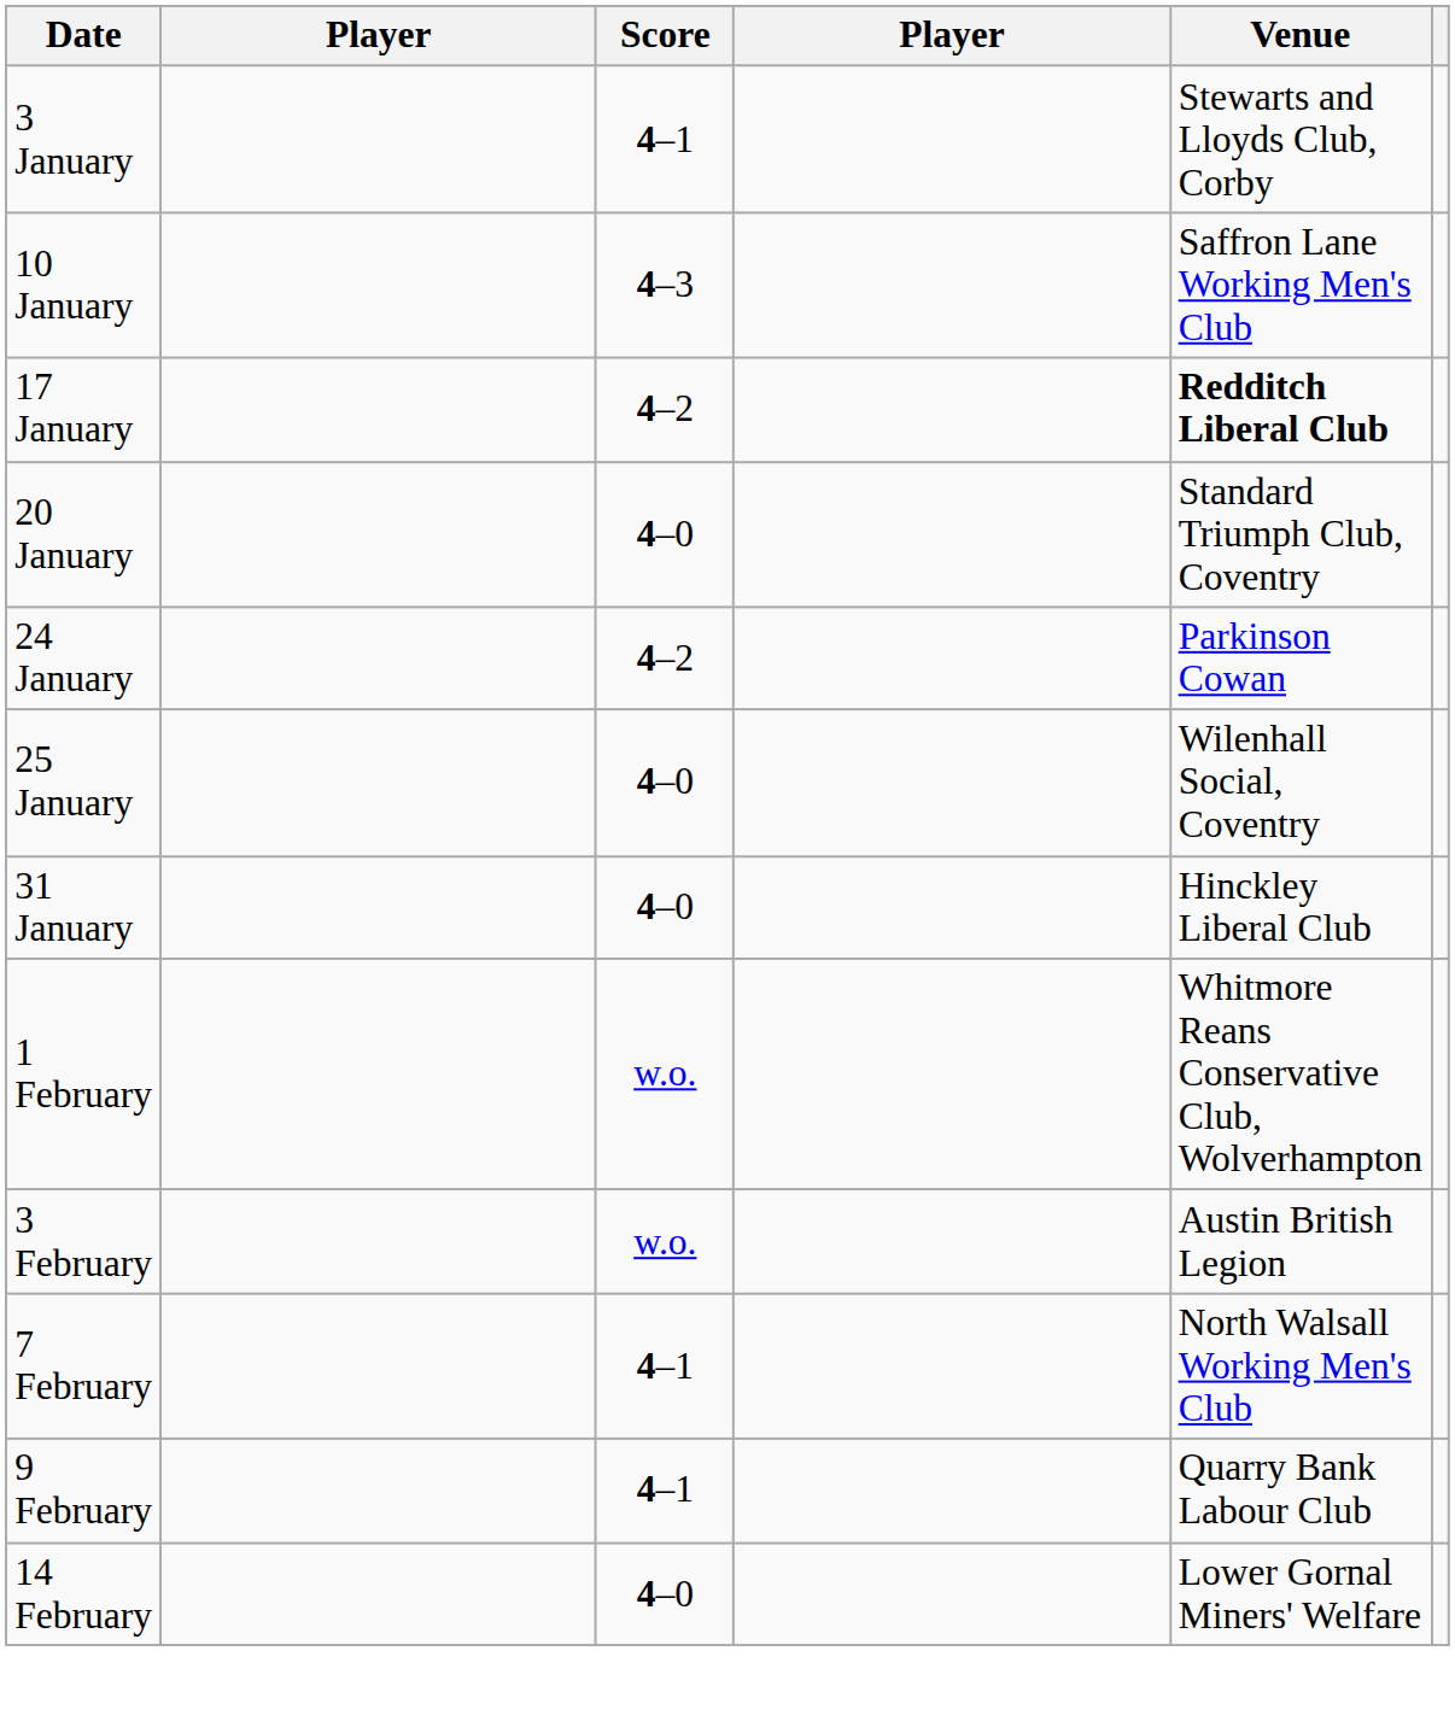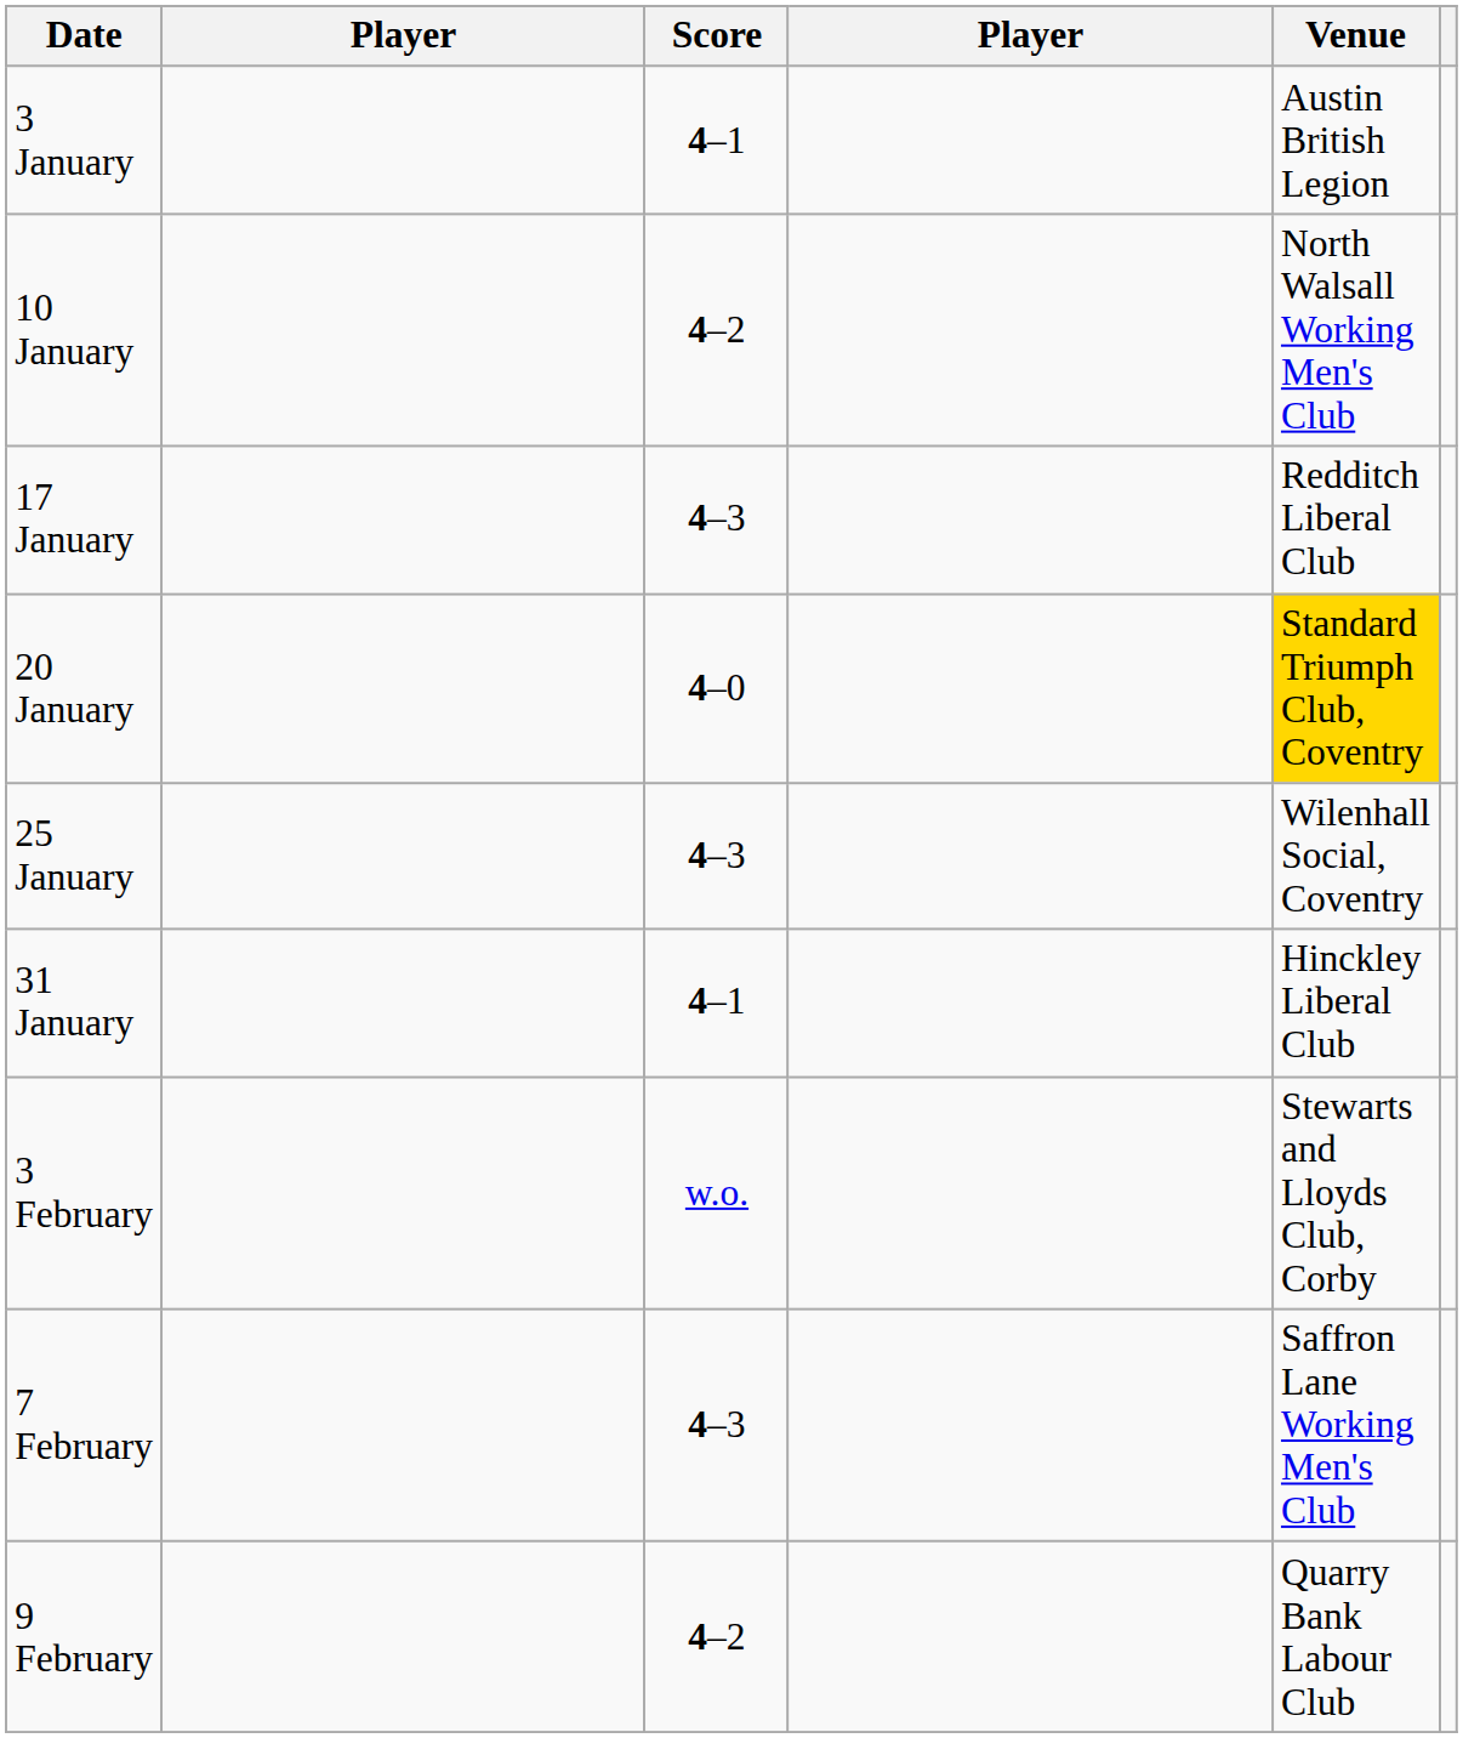3 January | Venue: Stewarts and Lloyds Club, Corby -> Austin British Legion
10 January | Score: 4–3 -> 4–2
10 January | Venue: Saffron Lane Working Men's Club -> North Walsall Working Men's Club
17 January | Score: 4–2 -> 4–3
17 January | Venue: bold -> normal
20 January | Venue: no background -> gold background
- row: 24 January | 4–2 | Parkinson Cowan
25 January | Score: 4–0 -> 4–3
31 January | Score: 4–0 -> 4–1
- row: 1 February | w.o. | Whitmore Reans Conservative Club, Wolverhampton
3 February | Venue: Austin British Legion -> Stewarts and Lloyds Club, Corby
7 February | Score: 4–1 -> 4–3
7 February | Venue: North Walsall Working Men's Club -> Saffron Lane Working Men's Club
9 February | Score: 4–1 -> 4–2
- row: 14 February | 4–0 | Lower Gornal Miners' Welfare
